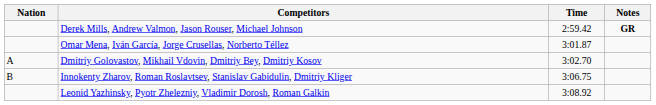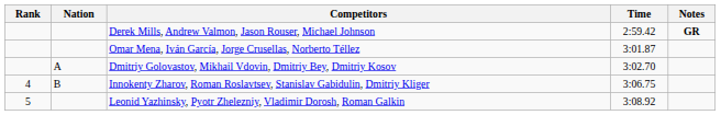+ column: Rank | 4 | 5
